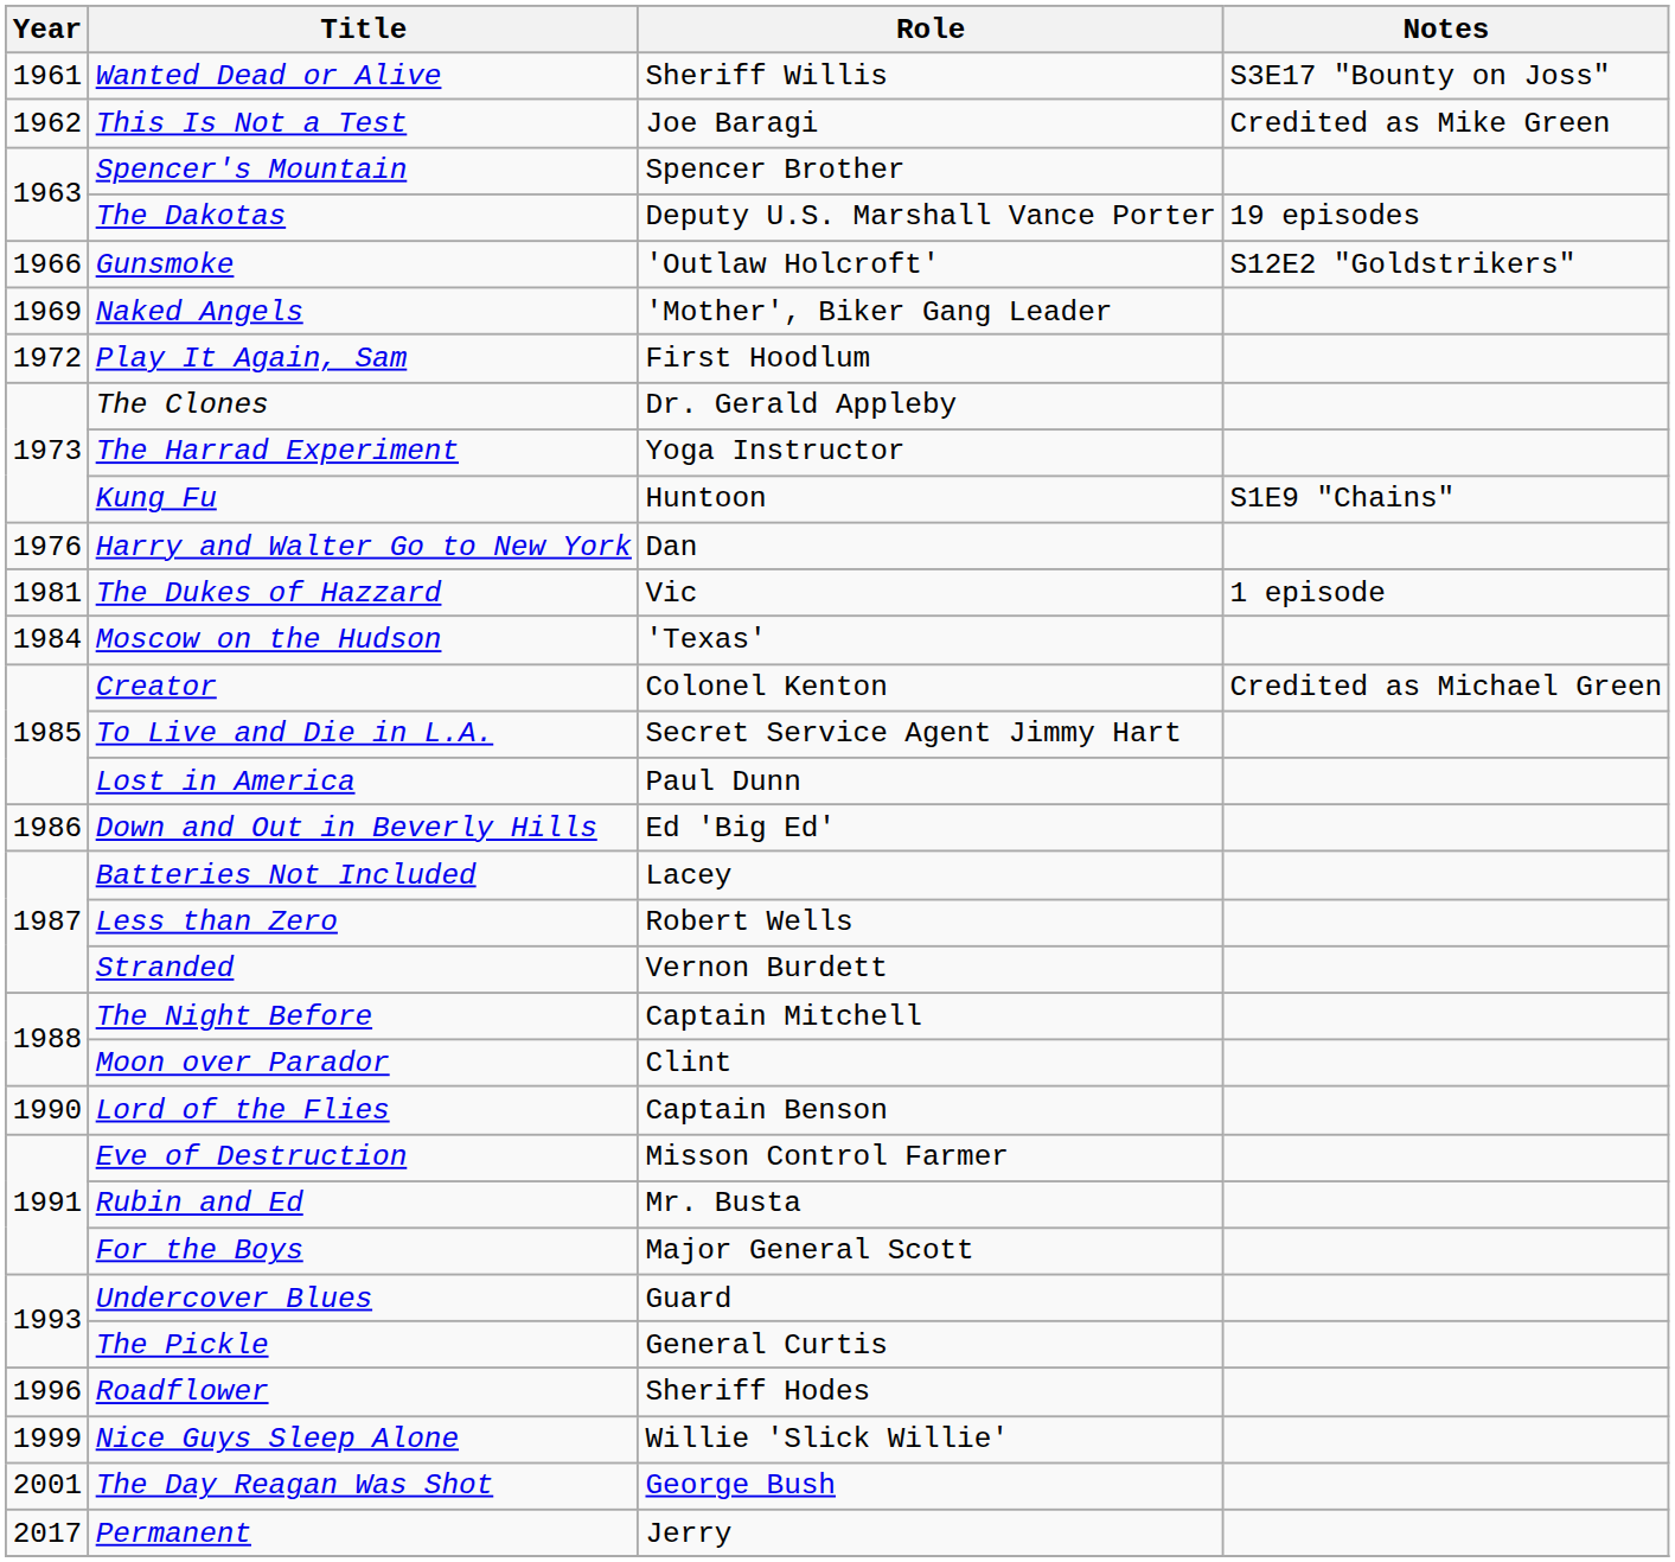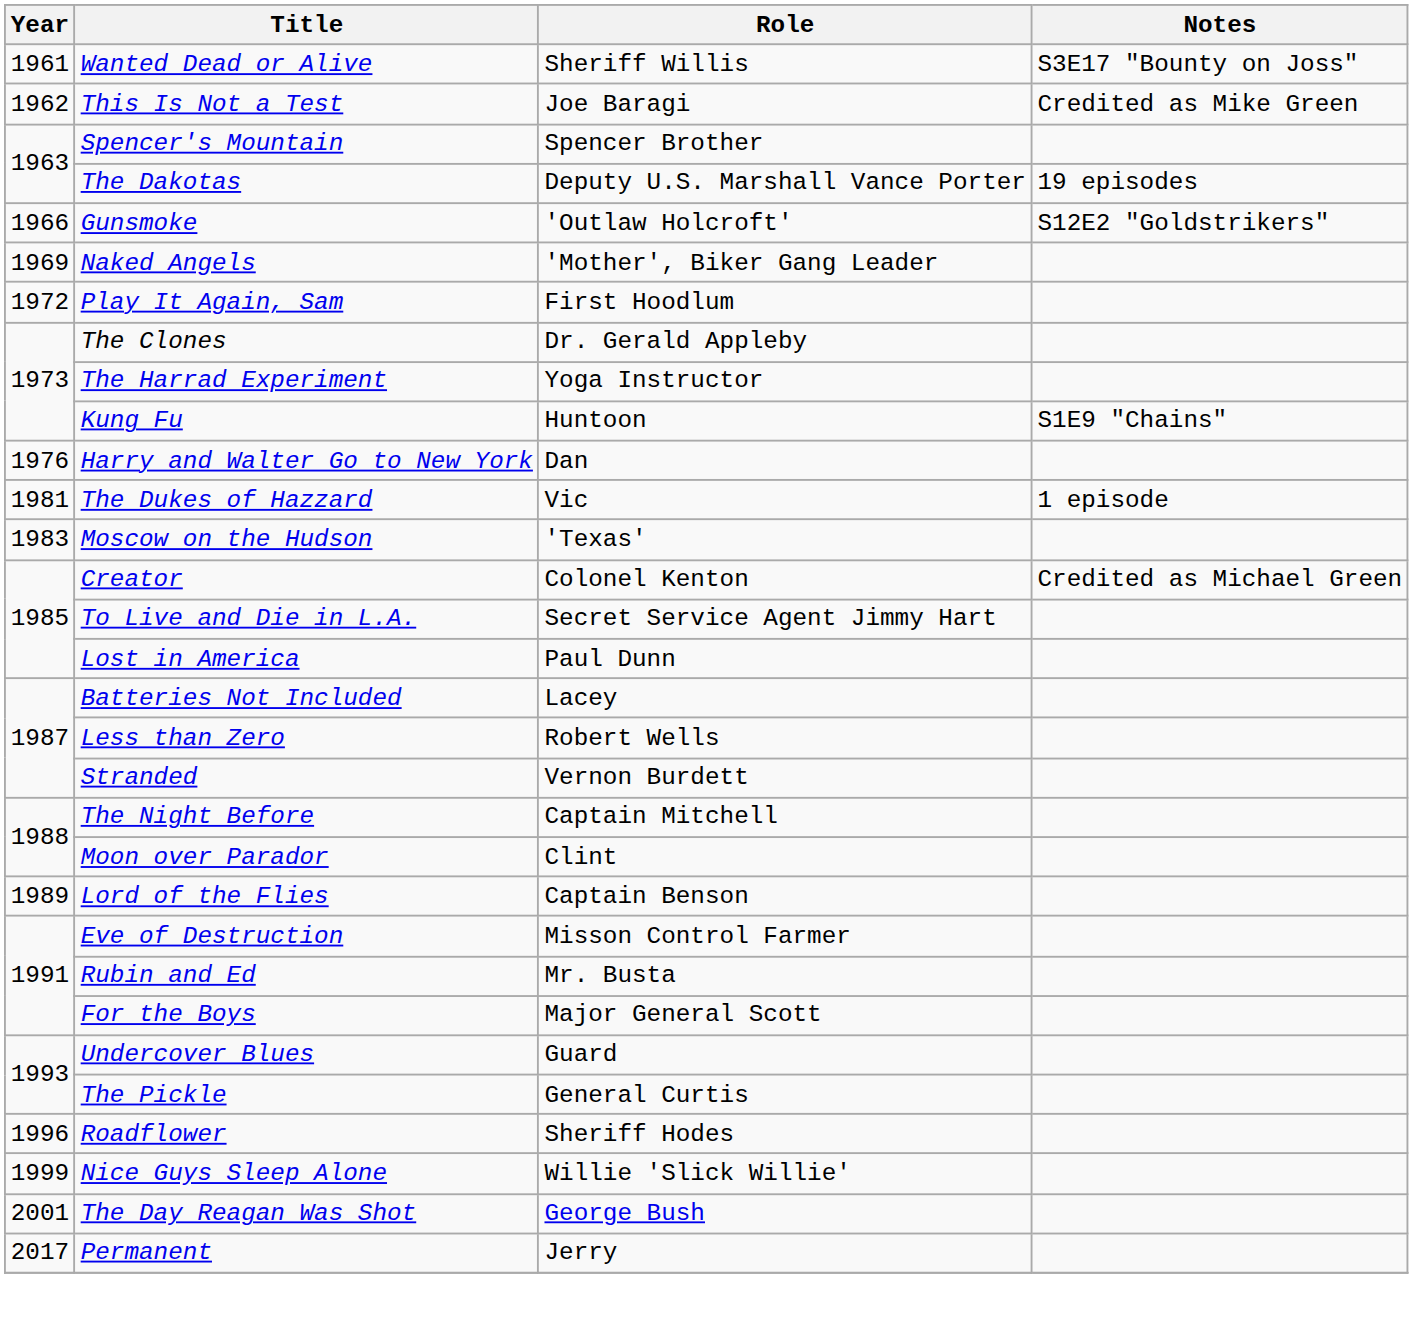Moscow on the Hudson | Year: 1984 -> 1983
- row: 1986 | Down and Out in Beverly Hills | Ed 'Big Ed'
Lord of the Flies | Year: 1990 -> 1989
